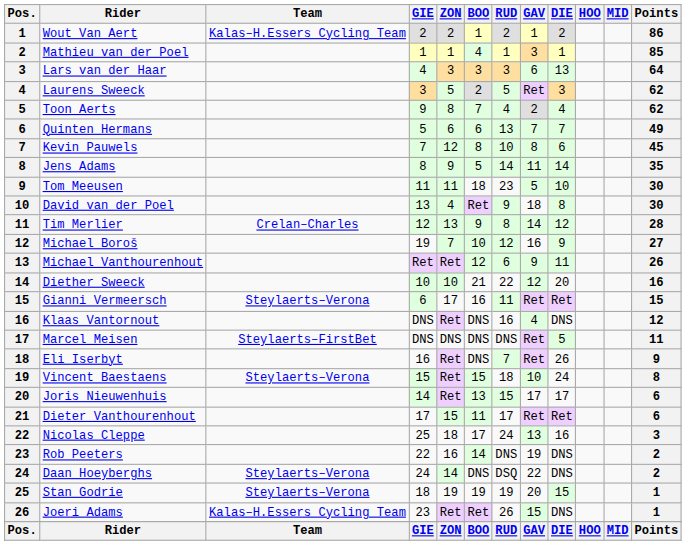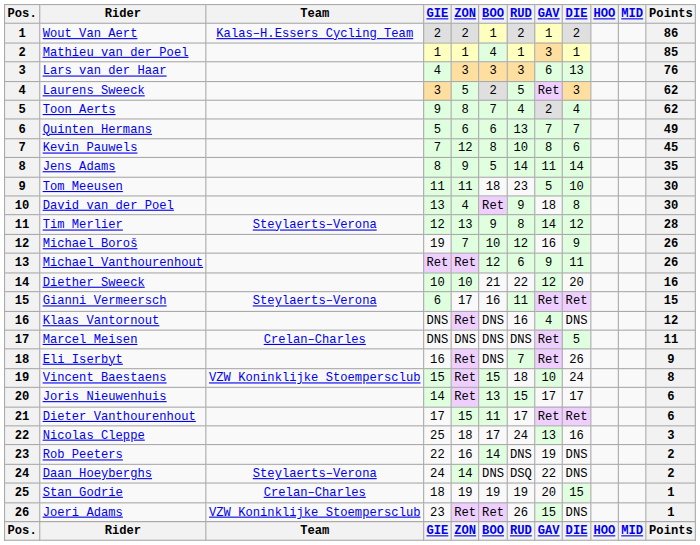Lars van der Haar | Points: 64 -> 76
Tim Merlier | Team: Crelan–Charles -> Steylaerts–Verona
Michael Boroš | Points: 27 -> 26
Marcel Meisen | Team: Steylaerts–FirstBet -> Crelan–Charles
Vincent Baestaens | Team: Steylaerts–Verona -> VZW Koninklijke Stoempersclub
Stan Godrie | Team: Steylaerts–Verona -> Crelan–Charles
Joeri Adams | Team: Kalas–H.Essers Cycling Team -> VZW Koninklijke Stoempersclub
